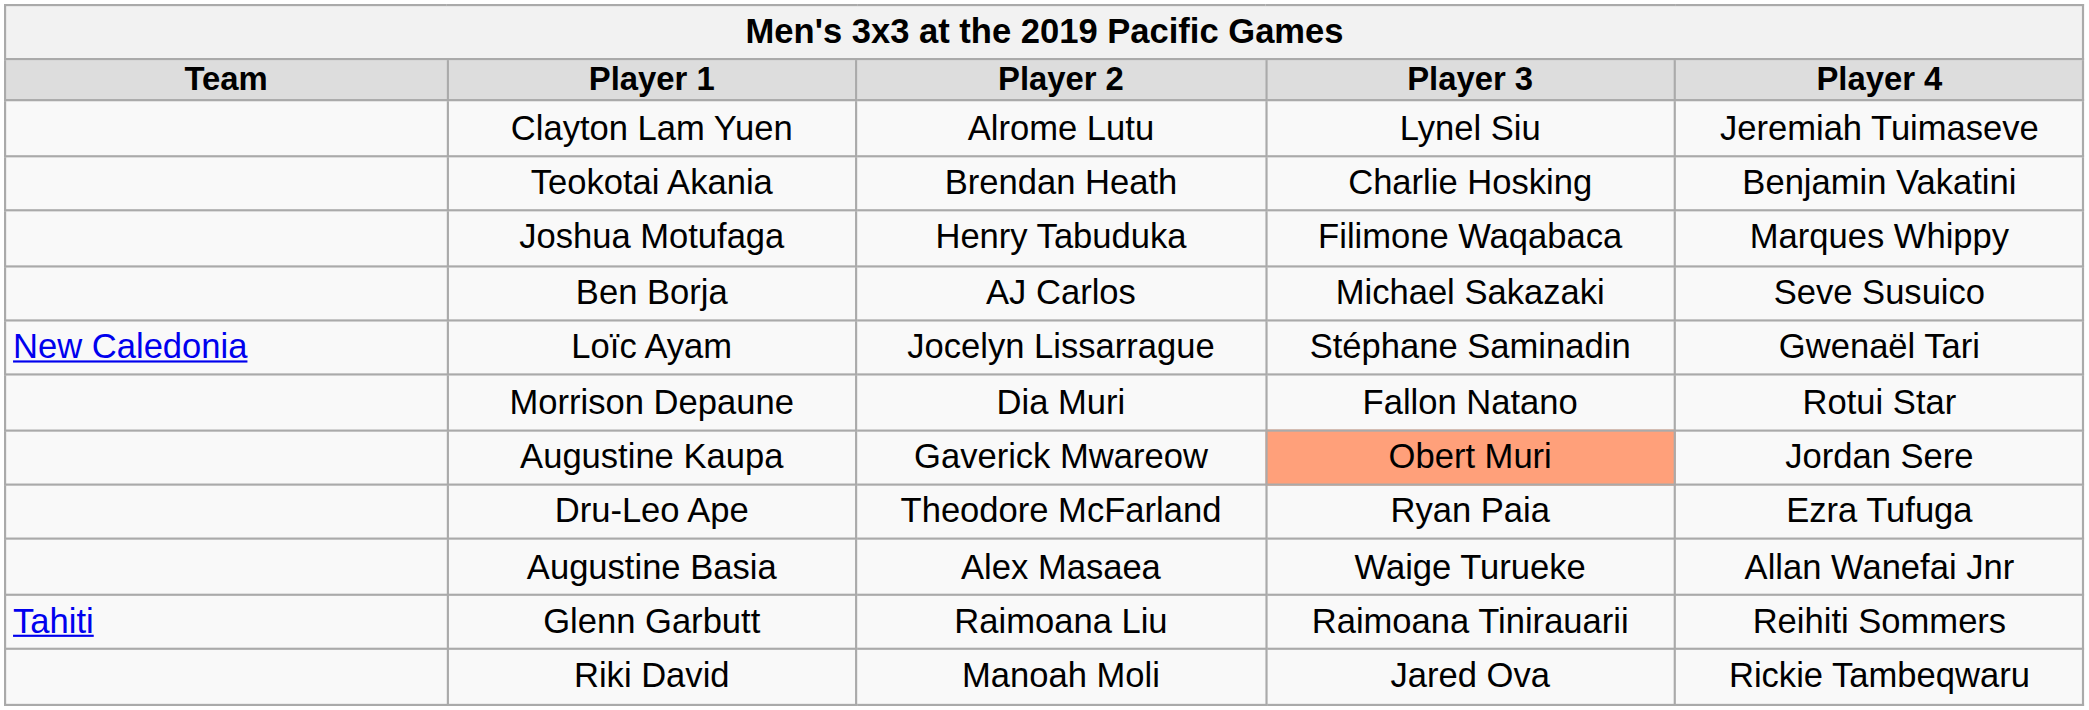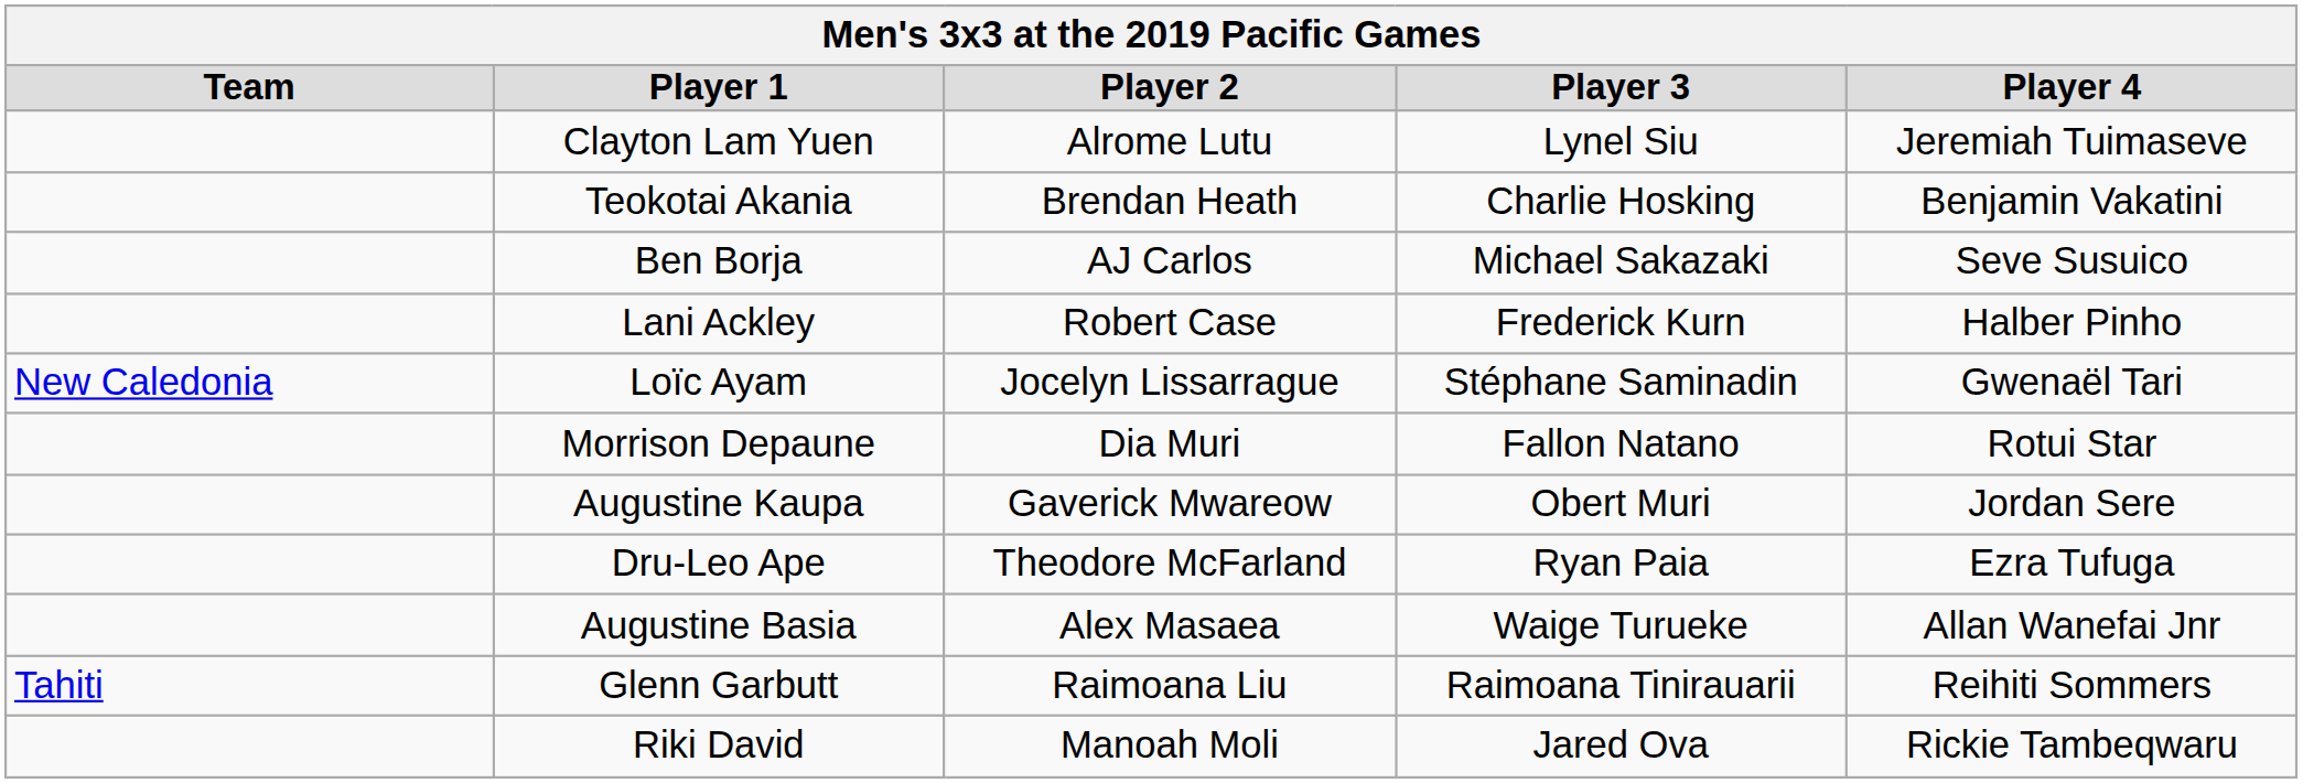- row: Joshua Motufaga | Henry Tabuduka | Filimone Waqabaca | Marques Whippy
+ row: Lani Ackley | Robert Case | Frederick Kurn | Halber Pinho
Augustine Kaupa | Player 3: lightsalmon background -> no background
